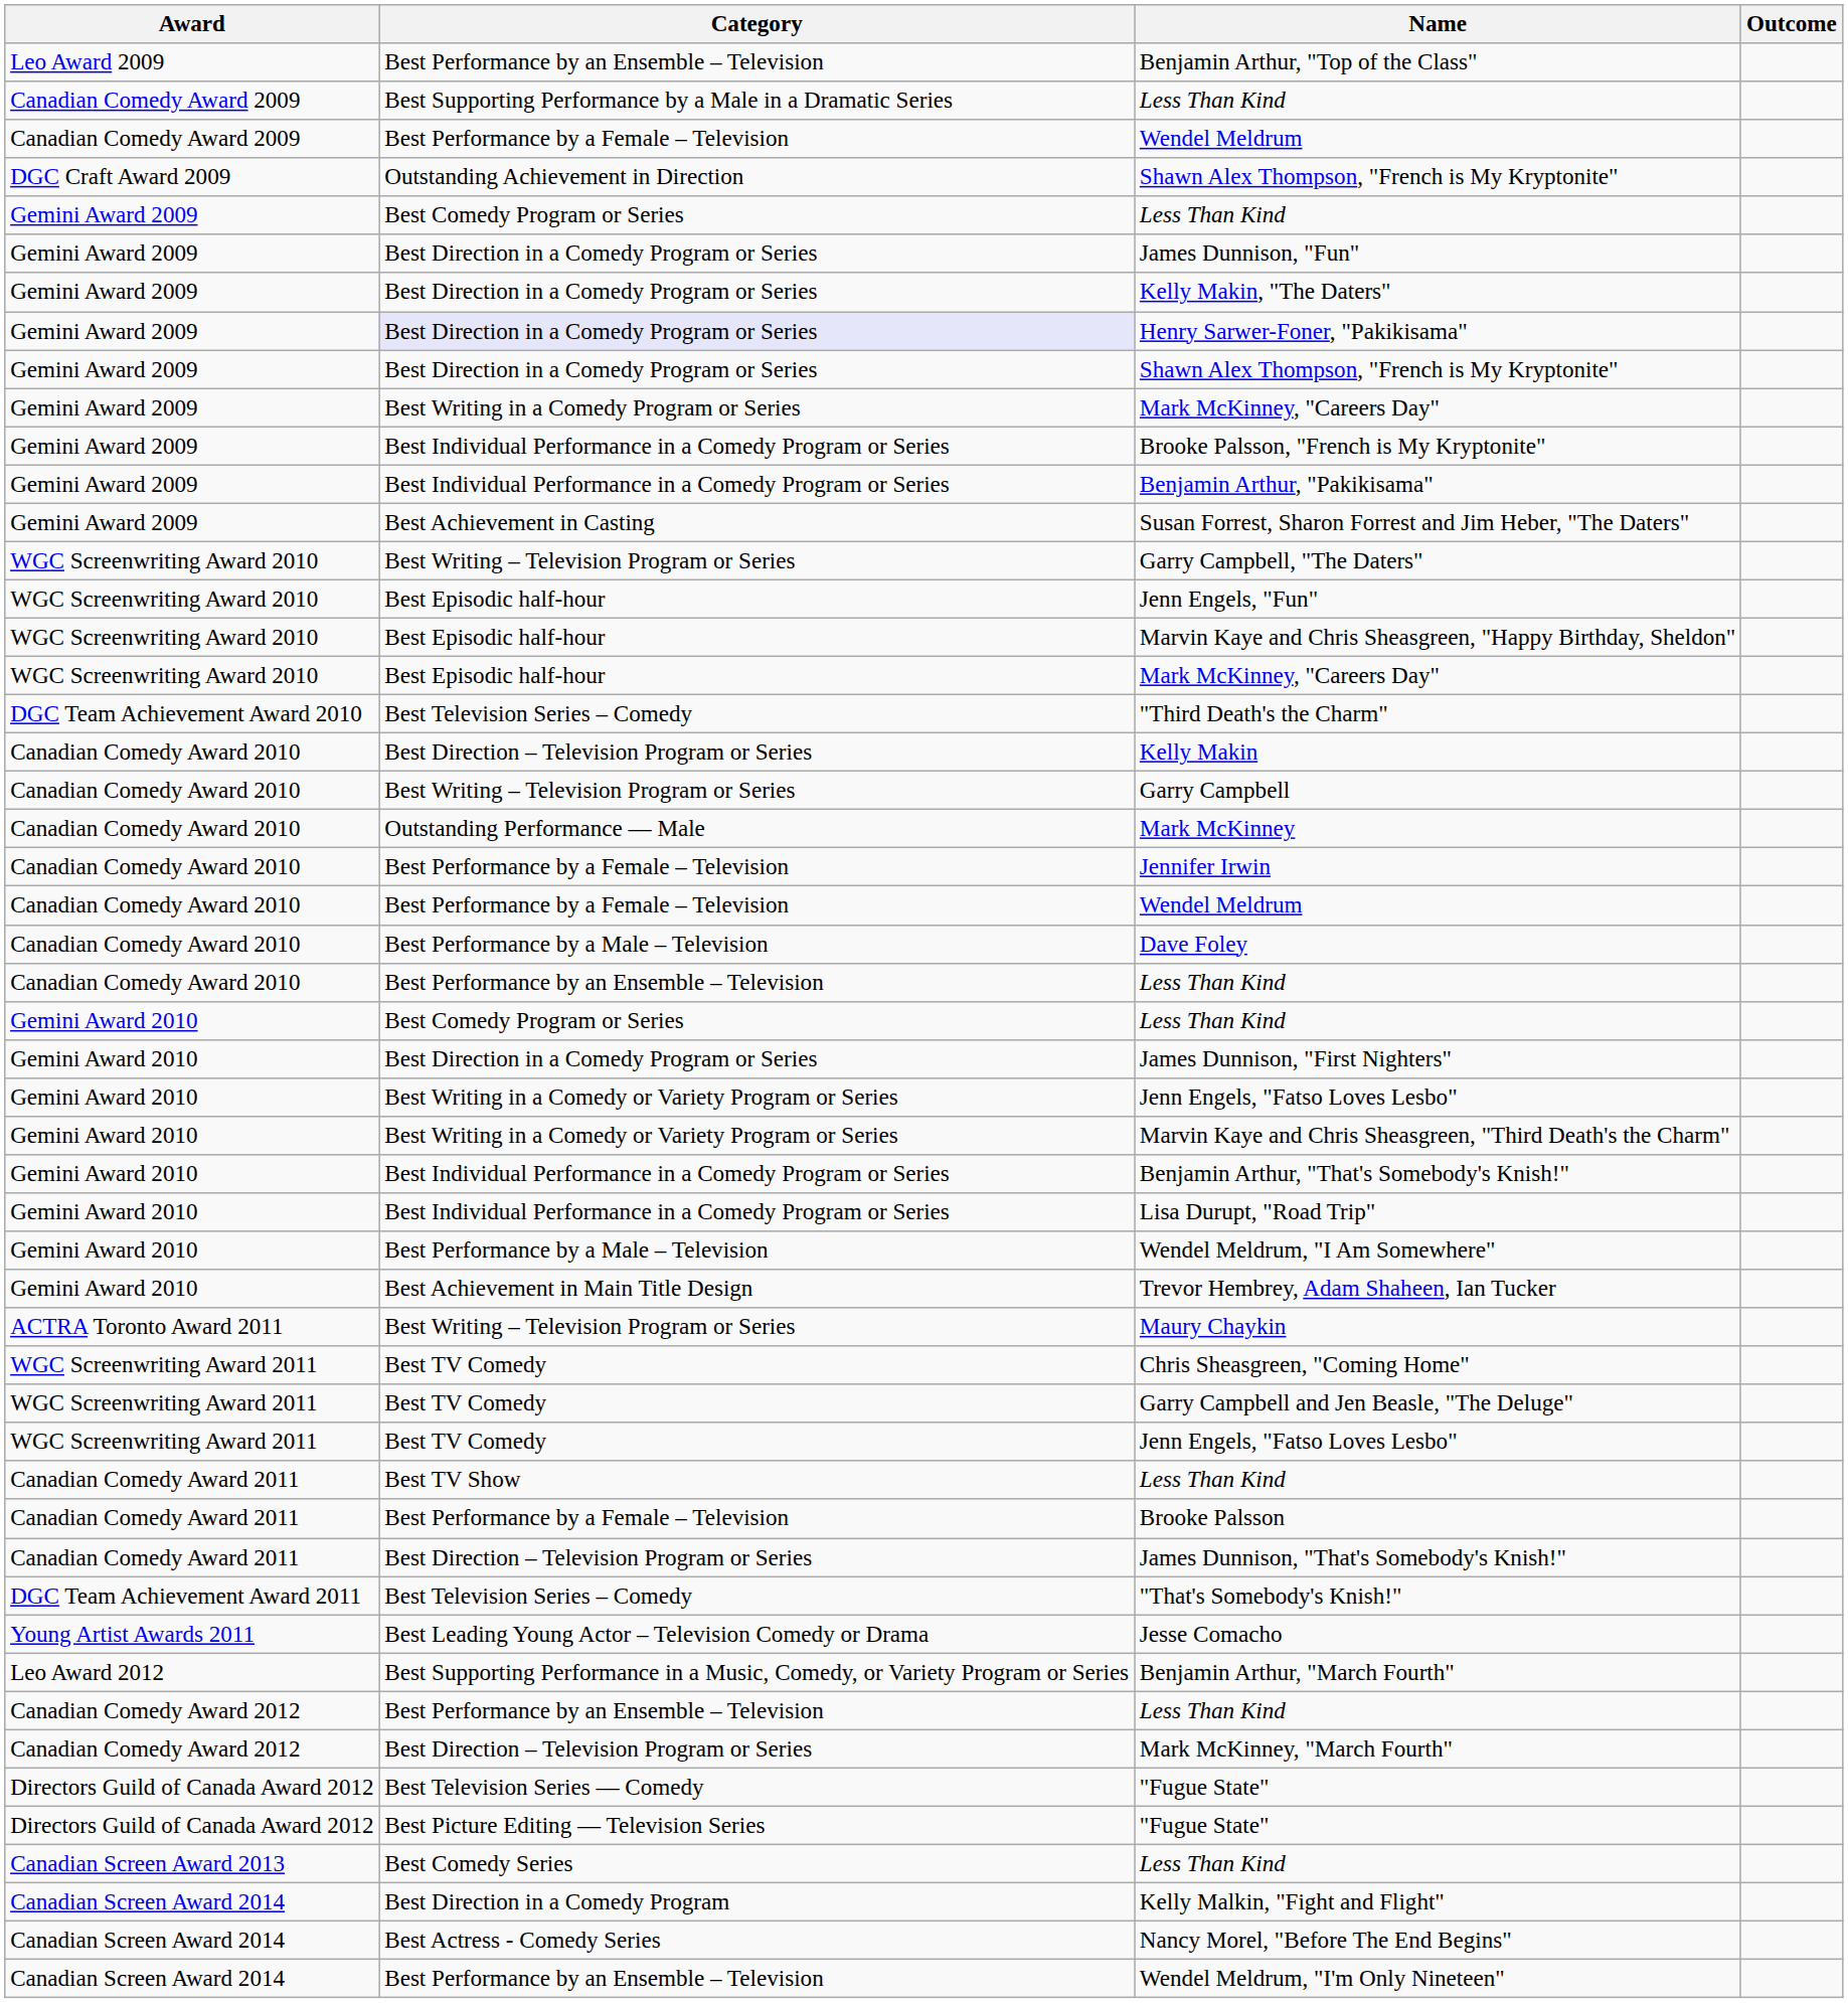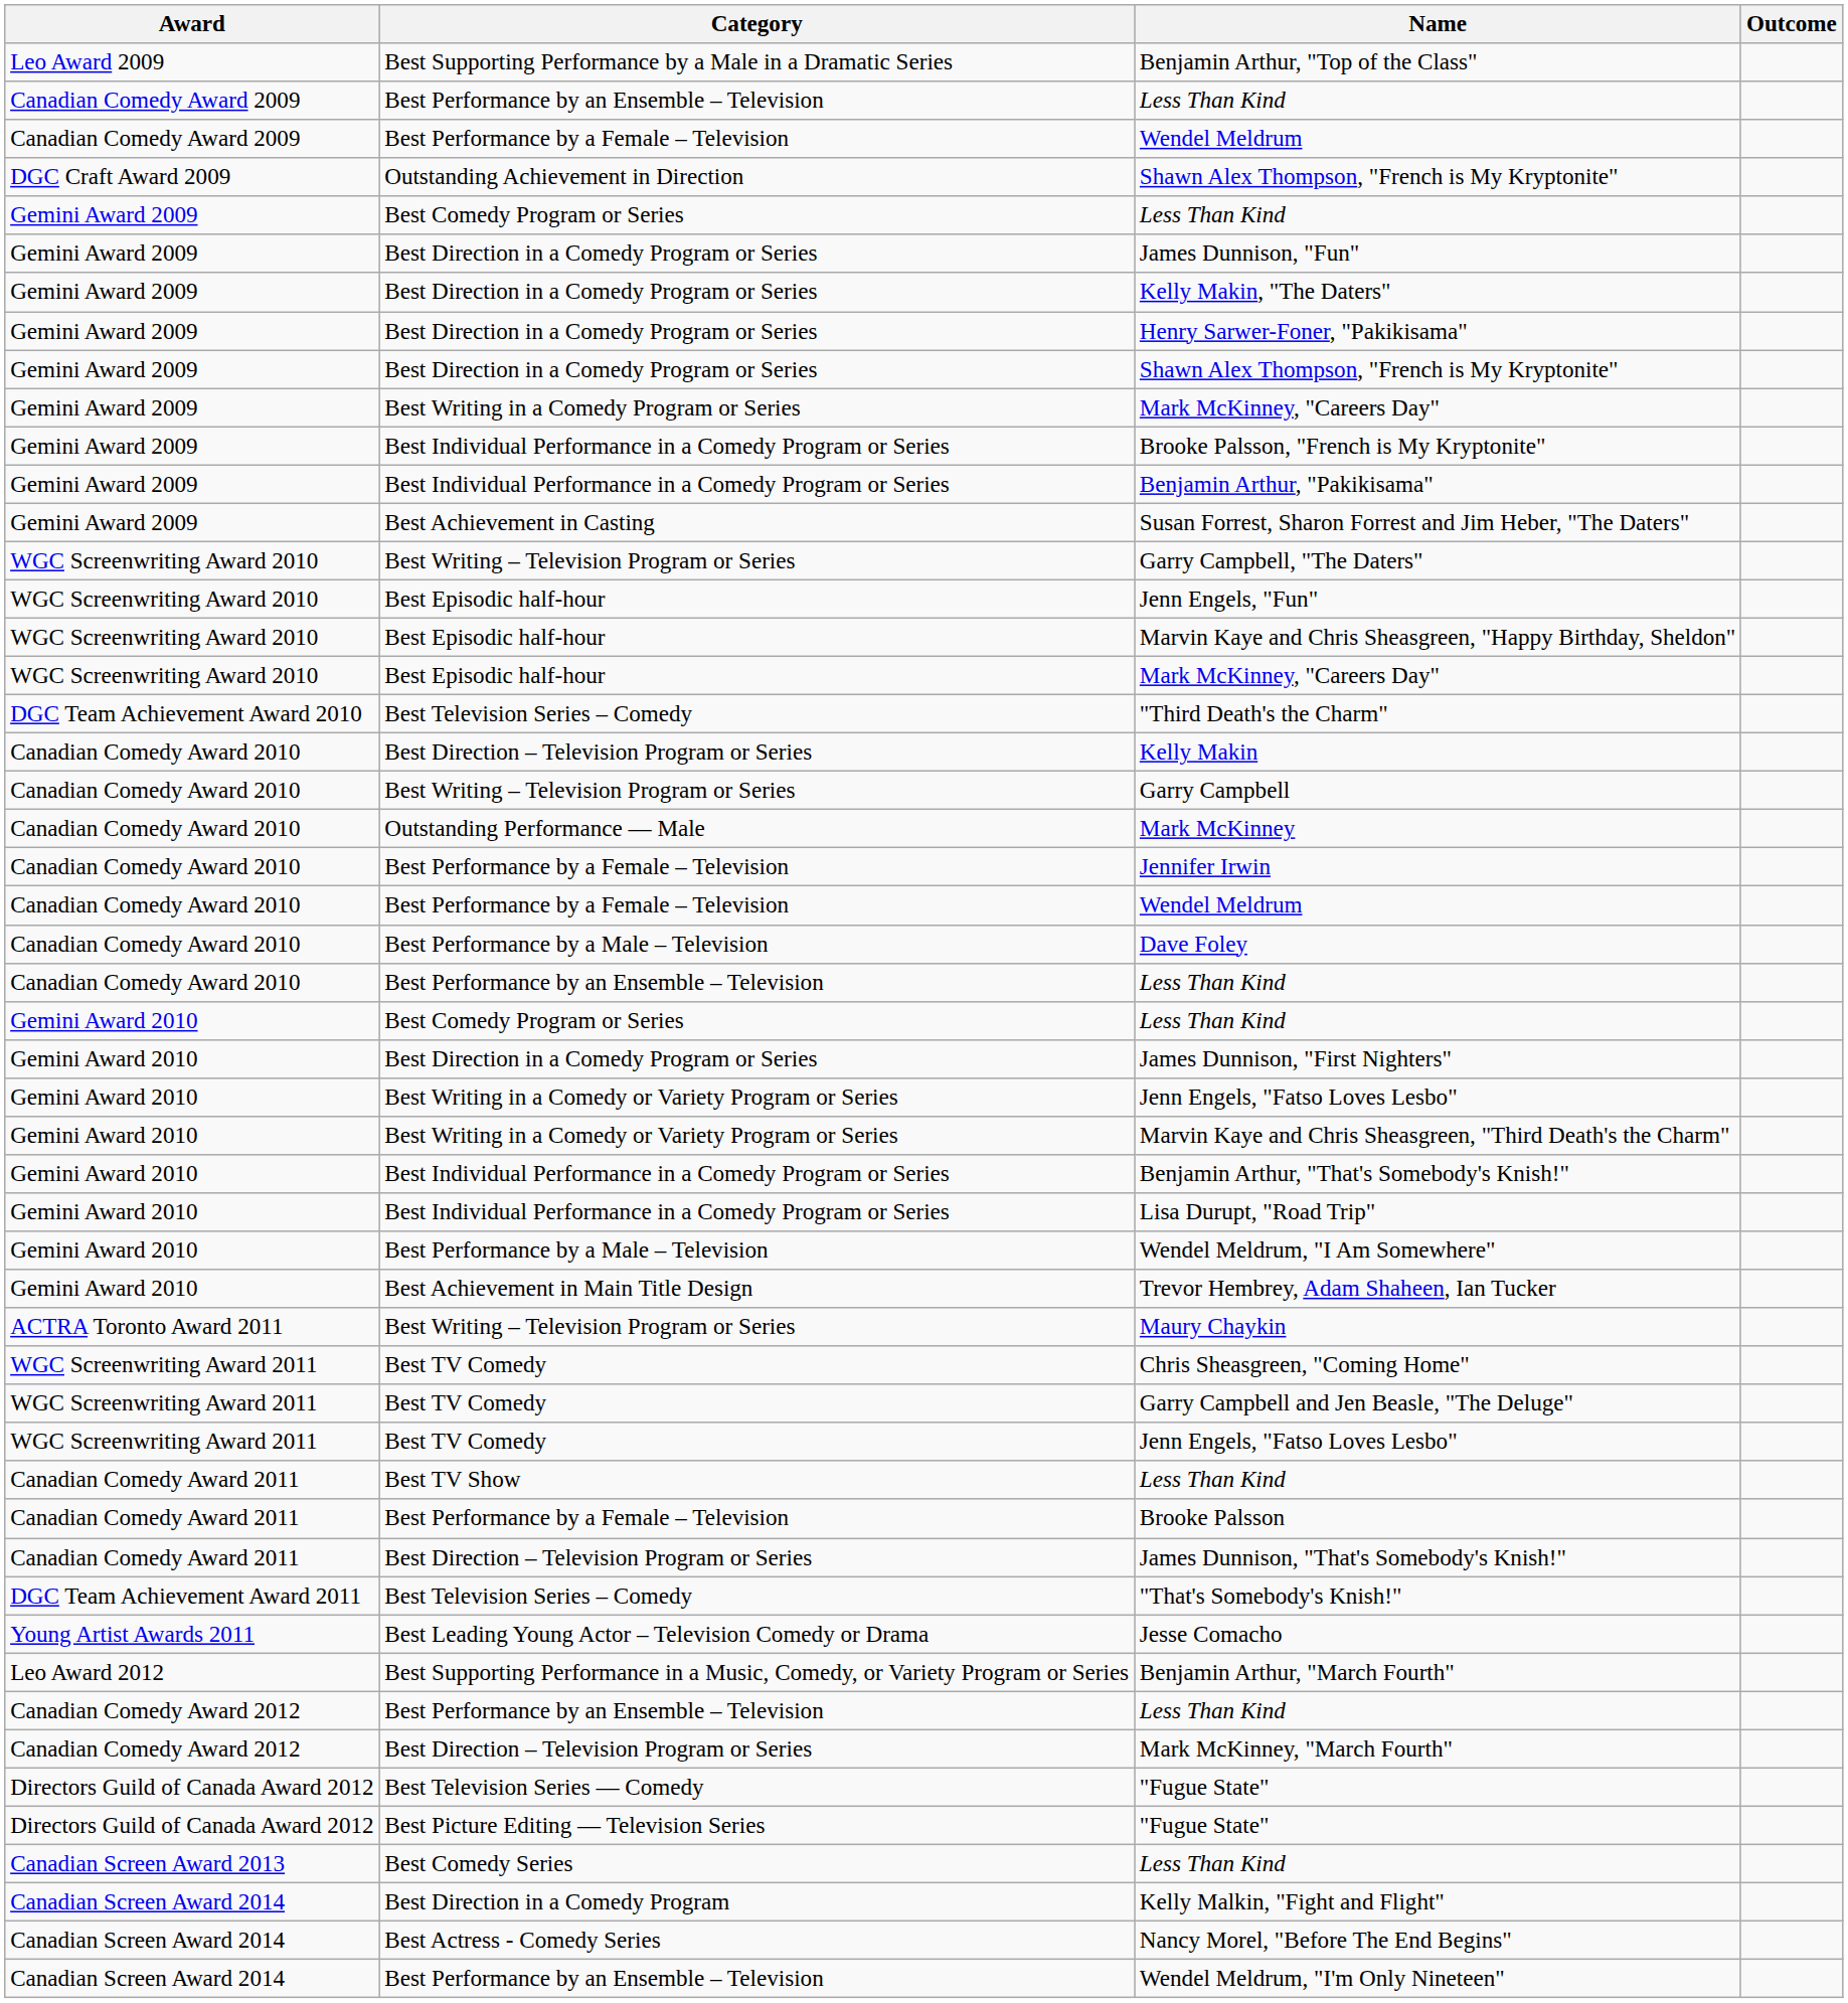Benjamin Arthur, "Top of the Class" | Category: Best Performance by an Ensemble – Television -> Best Supporting Performance by a Male in a Dramatic Series
Canadian Comedy Award 2009 / Less Than Kind | Category: Best Supporting Performance by a Male in a Dramatic Series -> Best Performance by an Ensemble – Television
Henry Sarwer-Foner, "Pakikisama" | Category: lavender background -> no background
